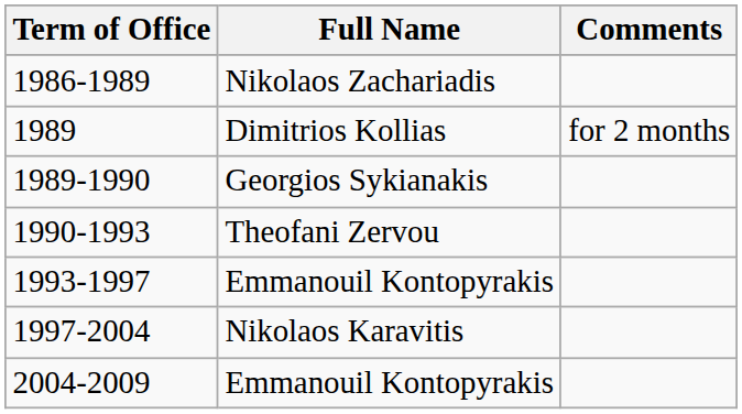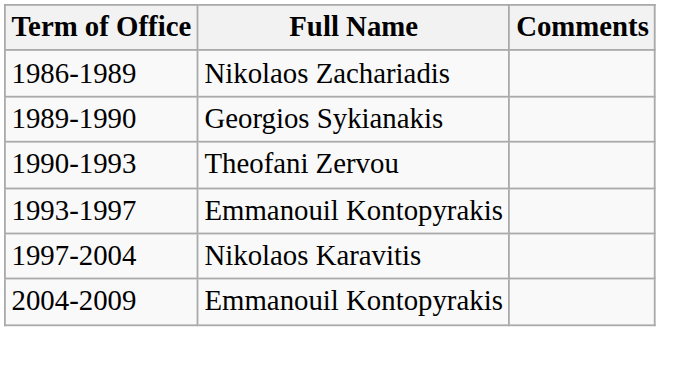- row: 1989 | Dimitrios Kollias | for 2 months
